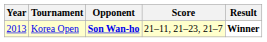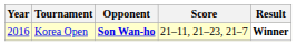Korea Open | Year: 2013 -> 2016
